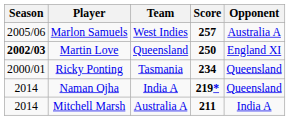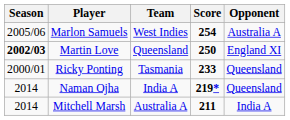Marlon Samuels | Score: 257 -> 254
Ricky Ponting | Score: 234 -> 233
